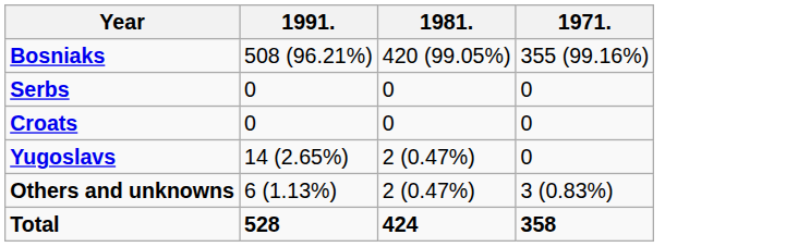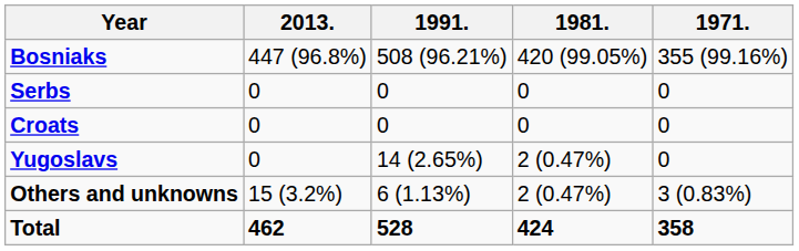+ column: 2013. | 447 (96.8%) | 0 | 0 | 0 | 15 (3.2%) | 462
